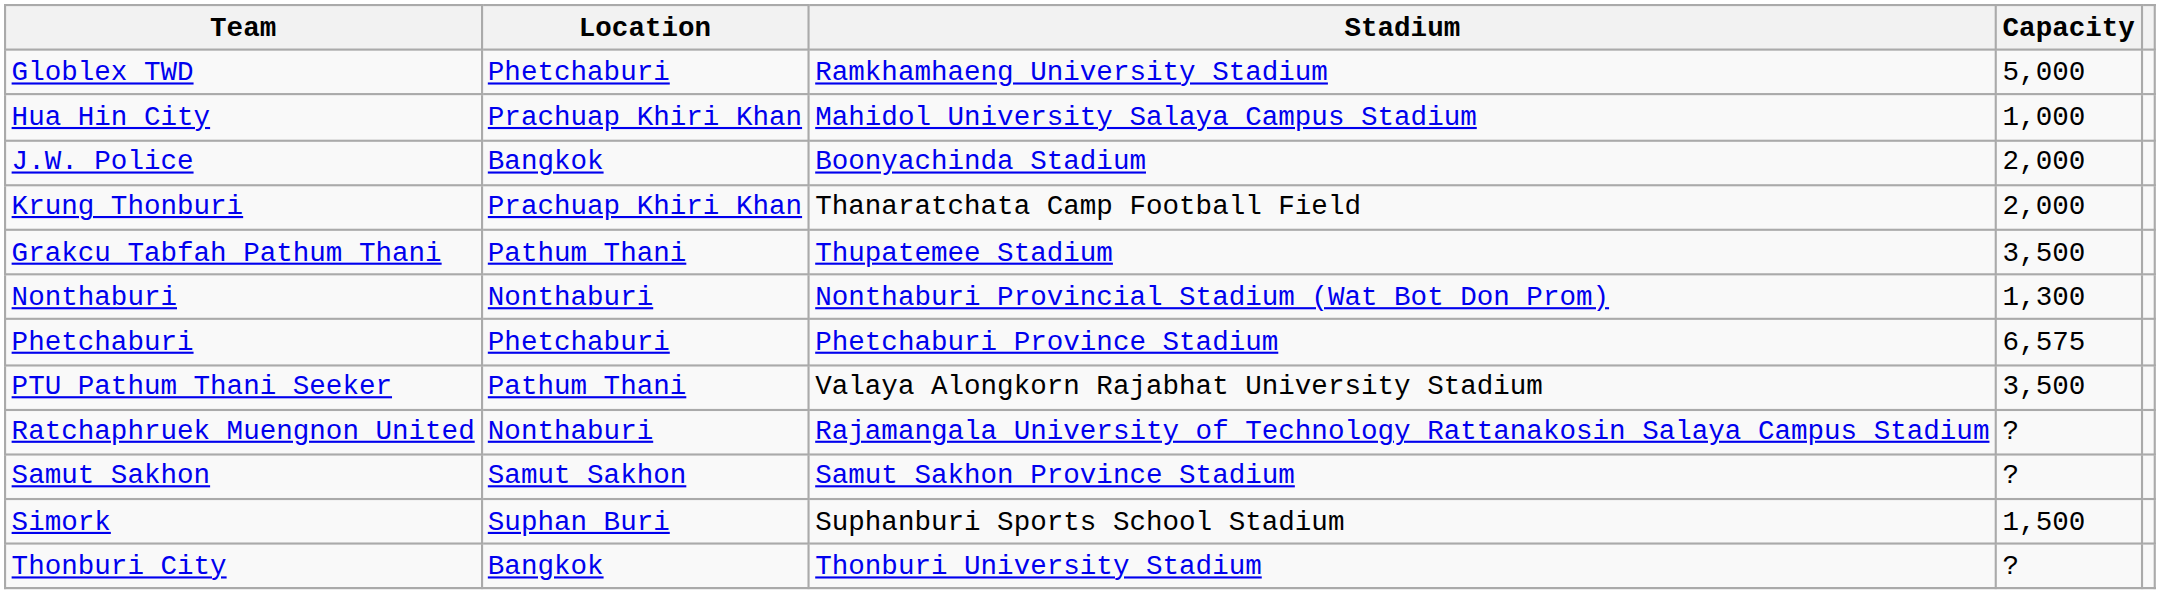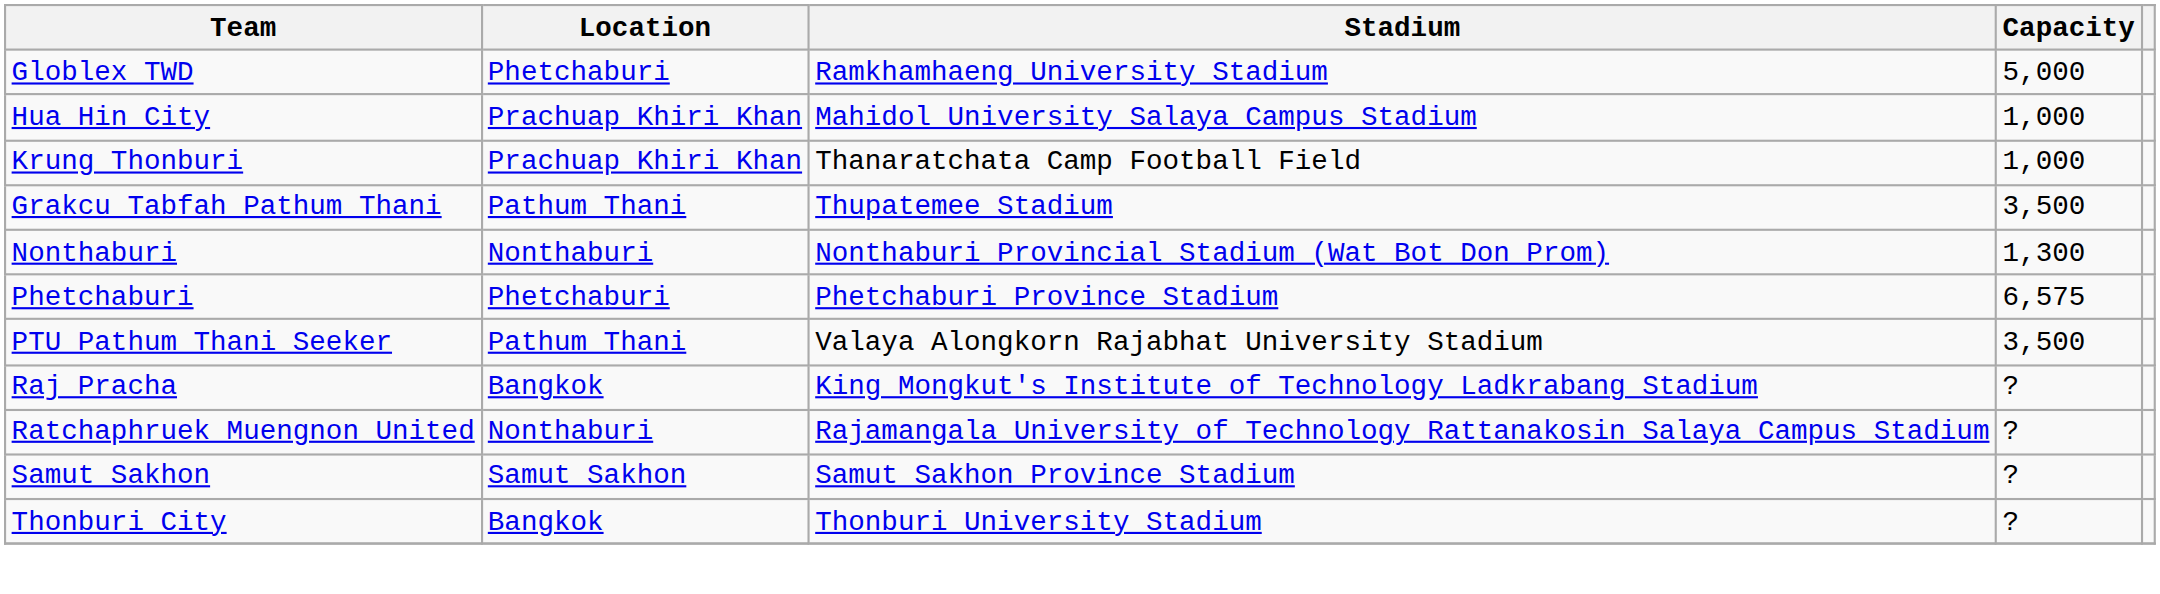- row: J.W. Police | Bangkok | Boonyachinda Stadium | 2,000
Krung Thonburi | Capacity: 2,000 -> 1,000
+ row: Raj Pracha | Bangkok | King Mongkut's Institute of Technology Ladkrabang Stadium | ?
- row: Simork | Suphan Buri | Suphanburi Sports School Stadium | 1,500
